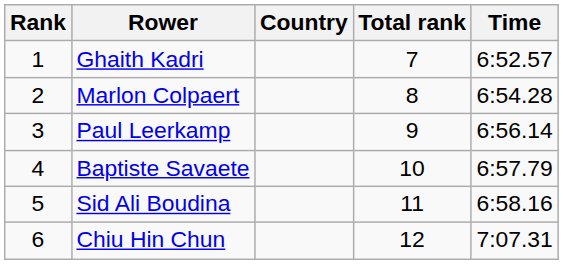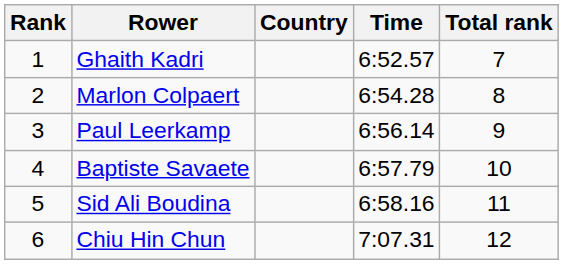columns swapped: Time <-> Total rank
